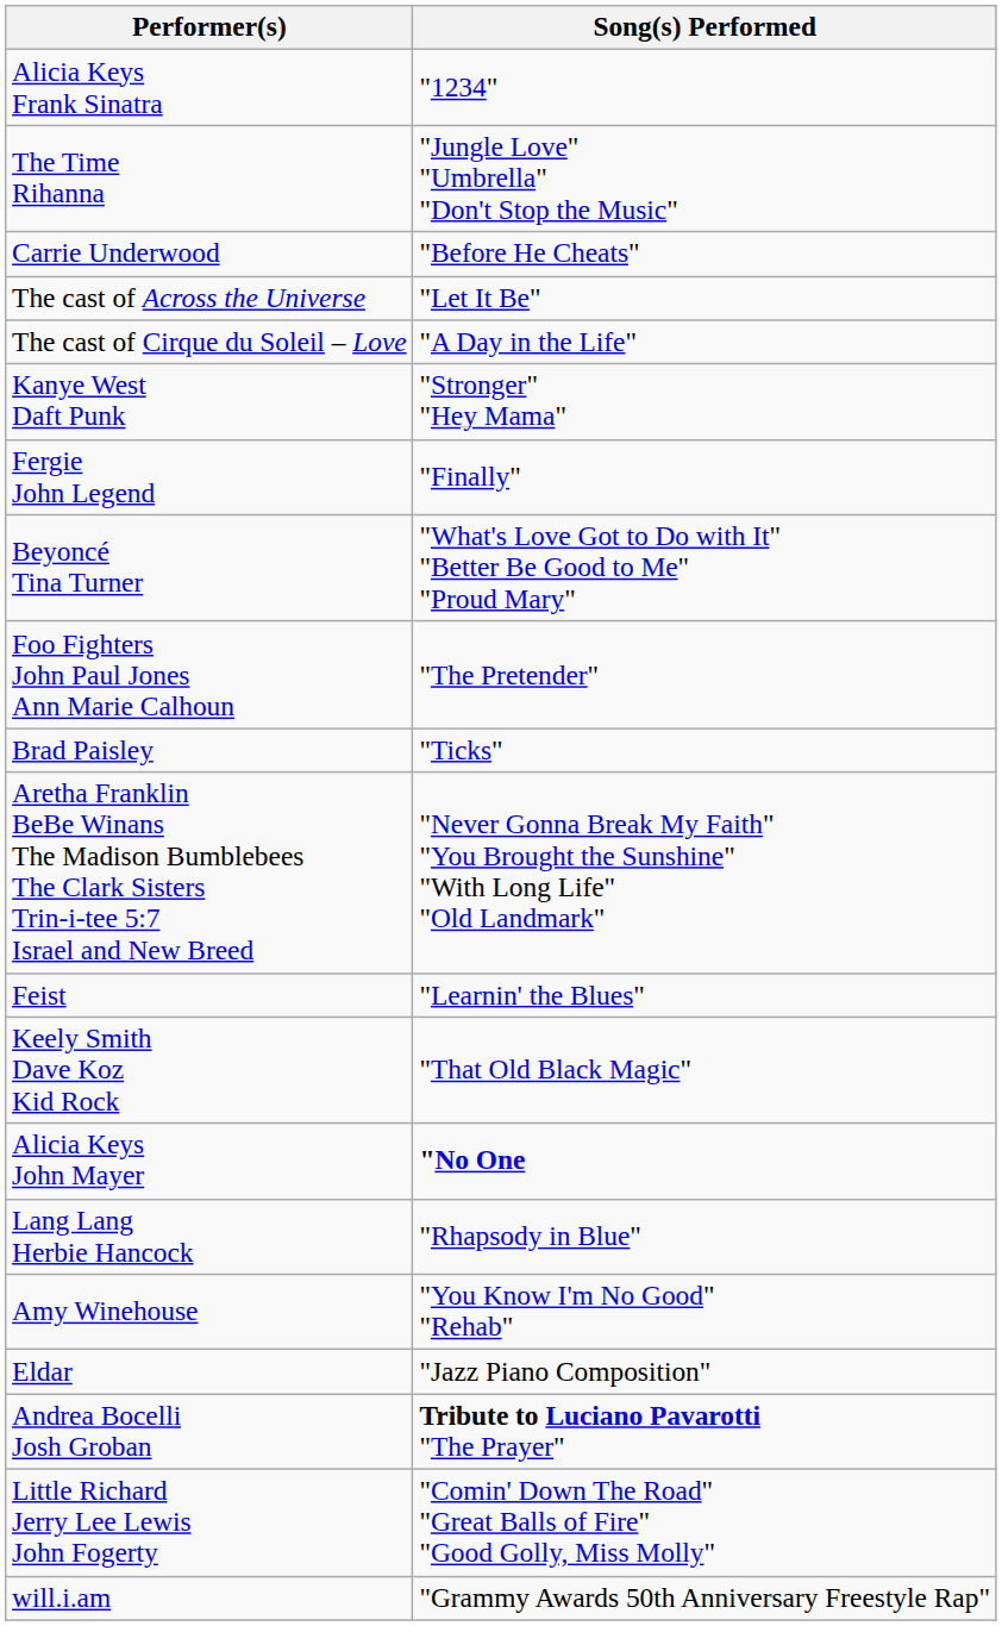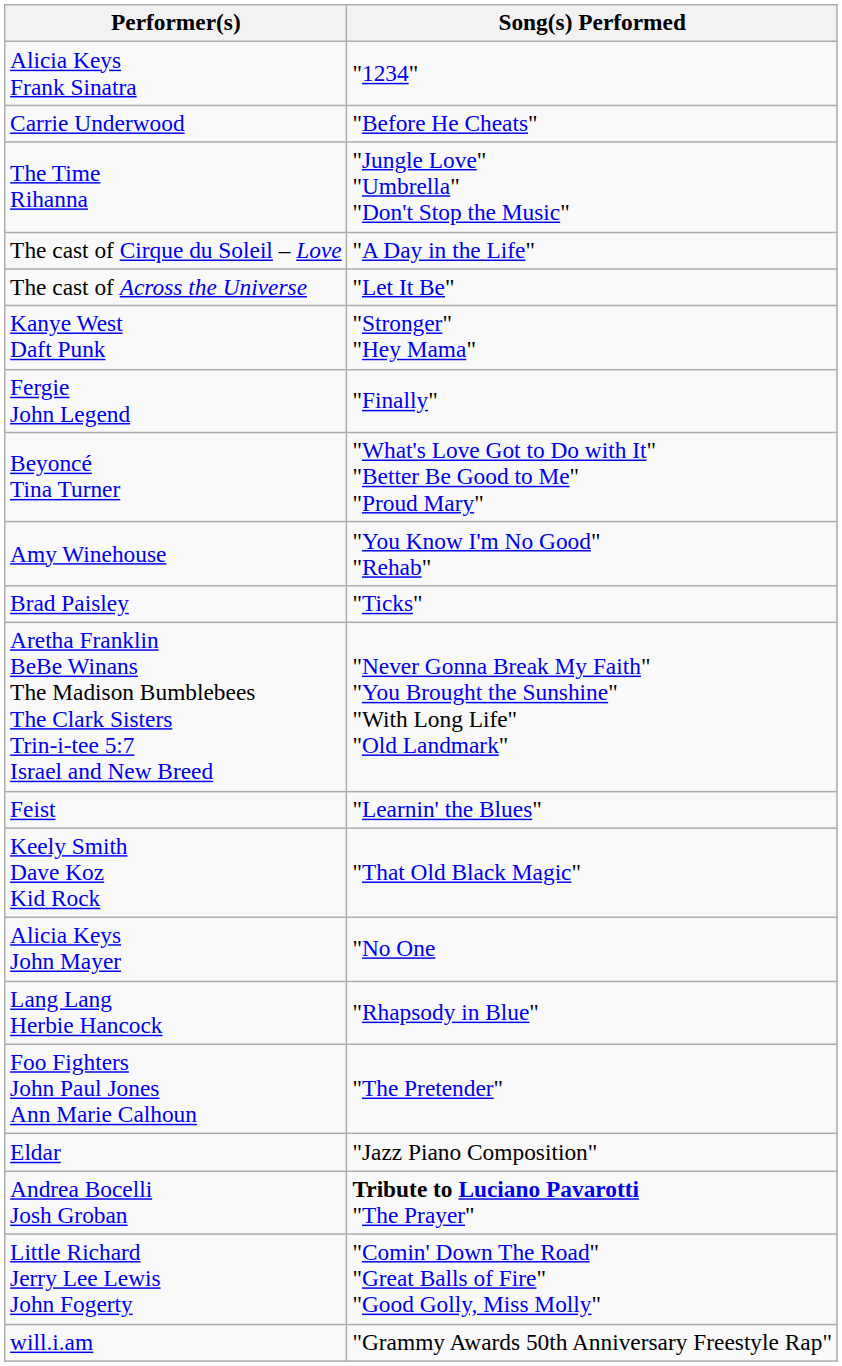rows swapped: Carrie Underwood <-> The Time Rihanna
rows swapped: The cast of Cirque du Soleil – Love <-> The cast of Across the Universe
rows swapped: Foo Fighters John Paul Jones Ann Marie Calhoun <-> Amy Winehouse
Alicia Keys John Mayer | Song(s) Performed: bold -> normal
